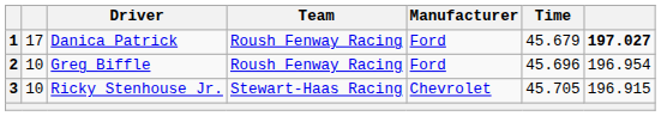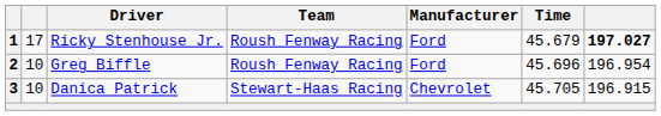1 | Driver: Danica Patrick -> Ricky Stenhouse Jr.
3 | Driver: Ricky Stenhouse Jr. -> Danica Patrick
